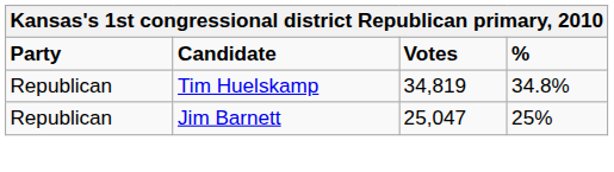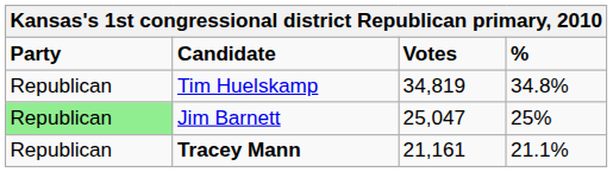Jim Barnett | Party: no background -> lightgreen background
+ row: Republican | Tracey Mann | 21,161 | 21.1%
